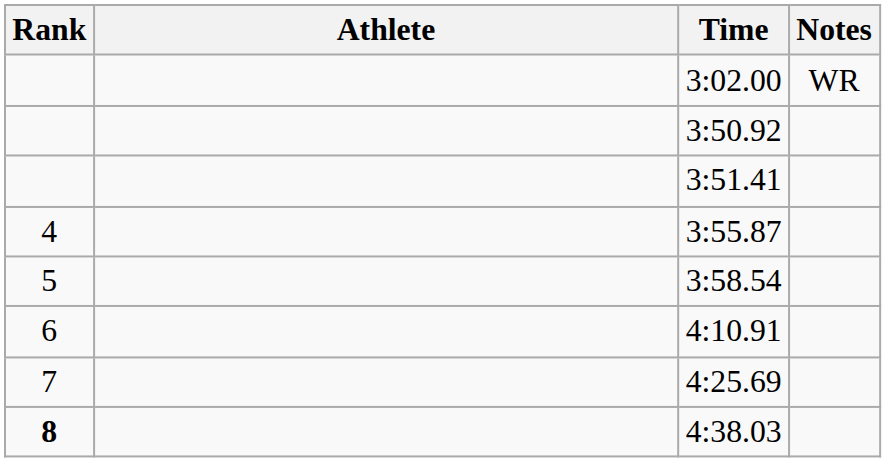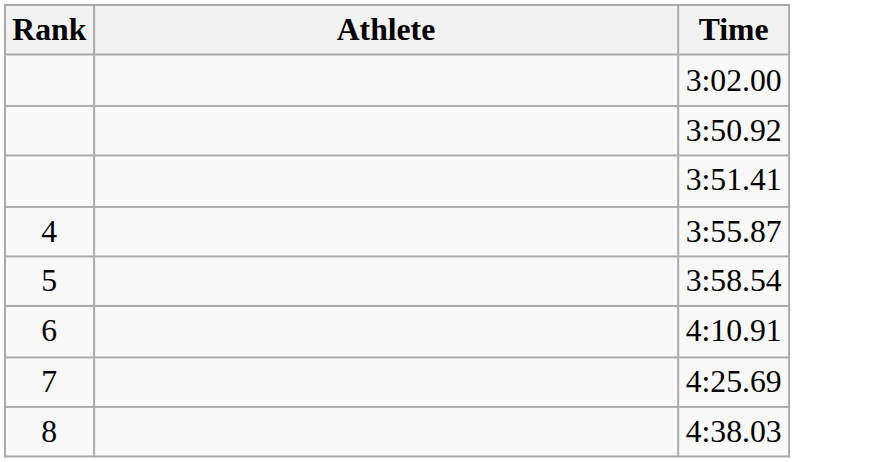- column: Notes | WR
4:38.03 | Rank: bold -> normal
